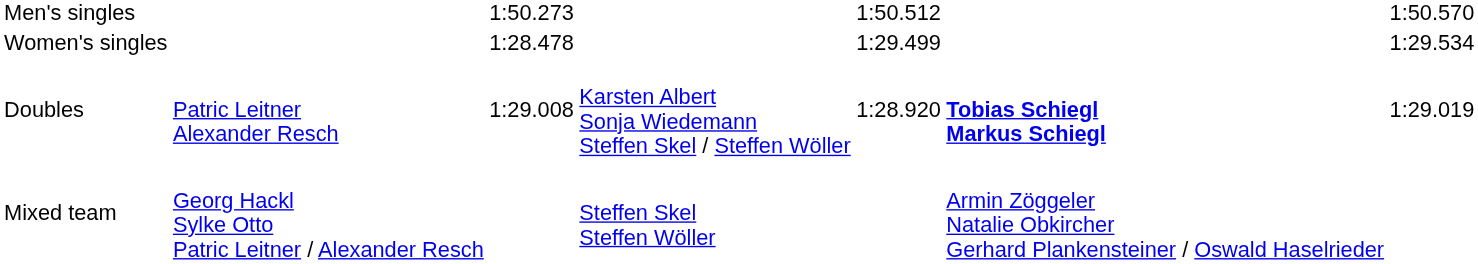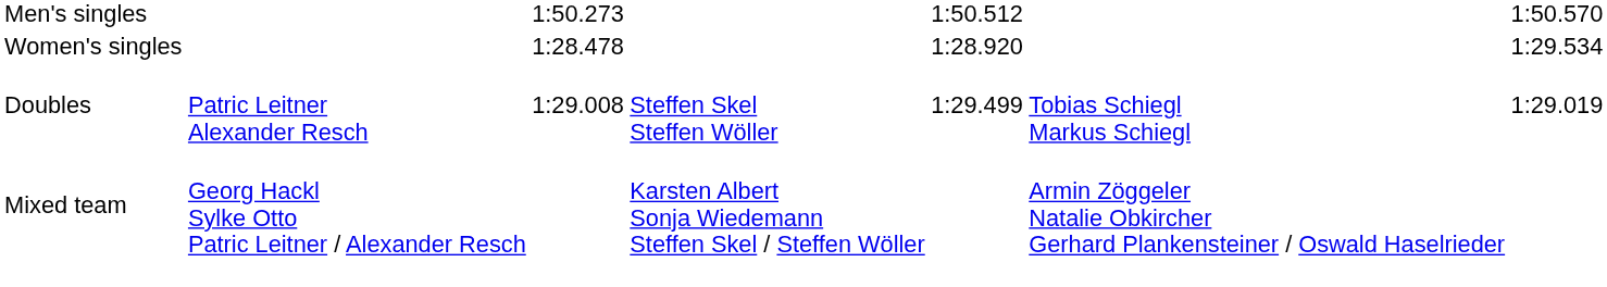Women's singles | column 5: 1:29.499 -> 1:28.920
Doubles | column 4: Karsten Albert Sonja Wiedemann Steffen Skel / Steffen Wöller -> Steffen Skel Steffen Wöller
Doubles | column 5: 1:28.920 -> 1:29.499
Doubles | column 6: bold -> normal
Mixed team | column 4: Steffen Skel Steffen Wöller -> Karsten Albert Sonja Wiedemann Steffen Skel / Steffen Wöller
